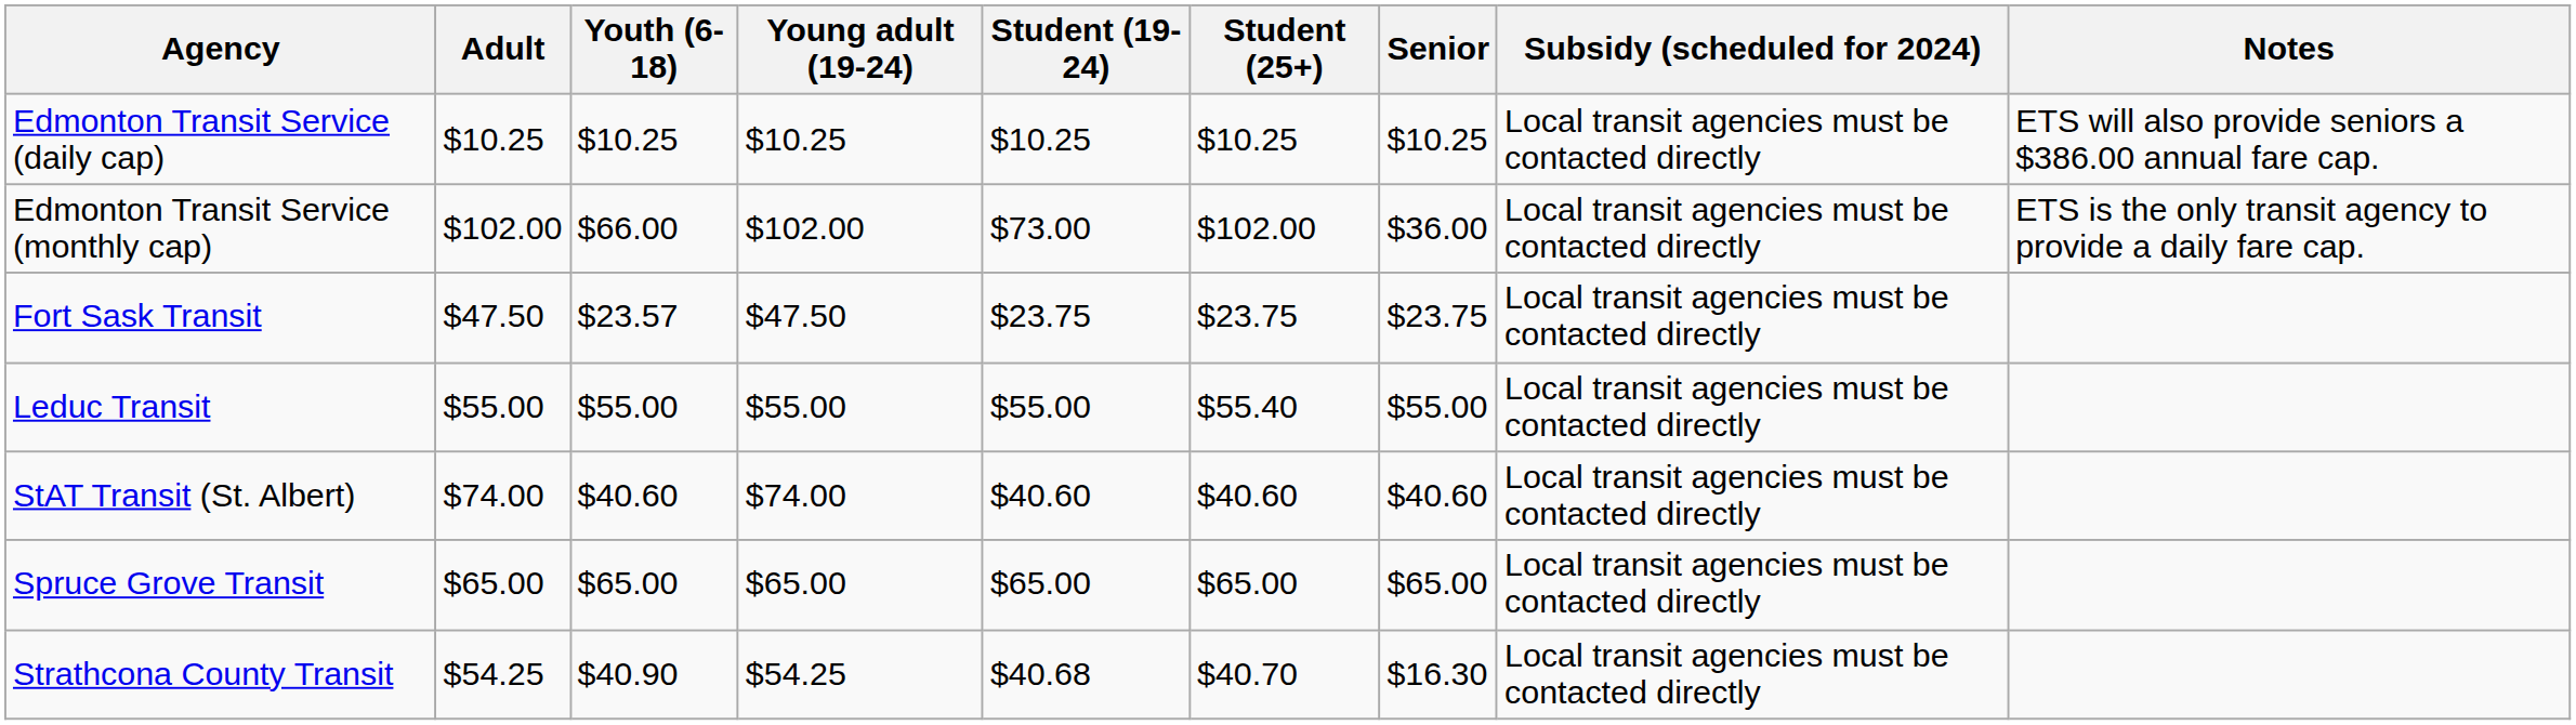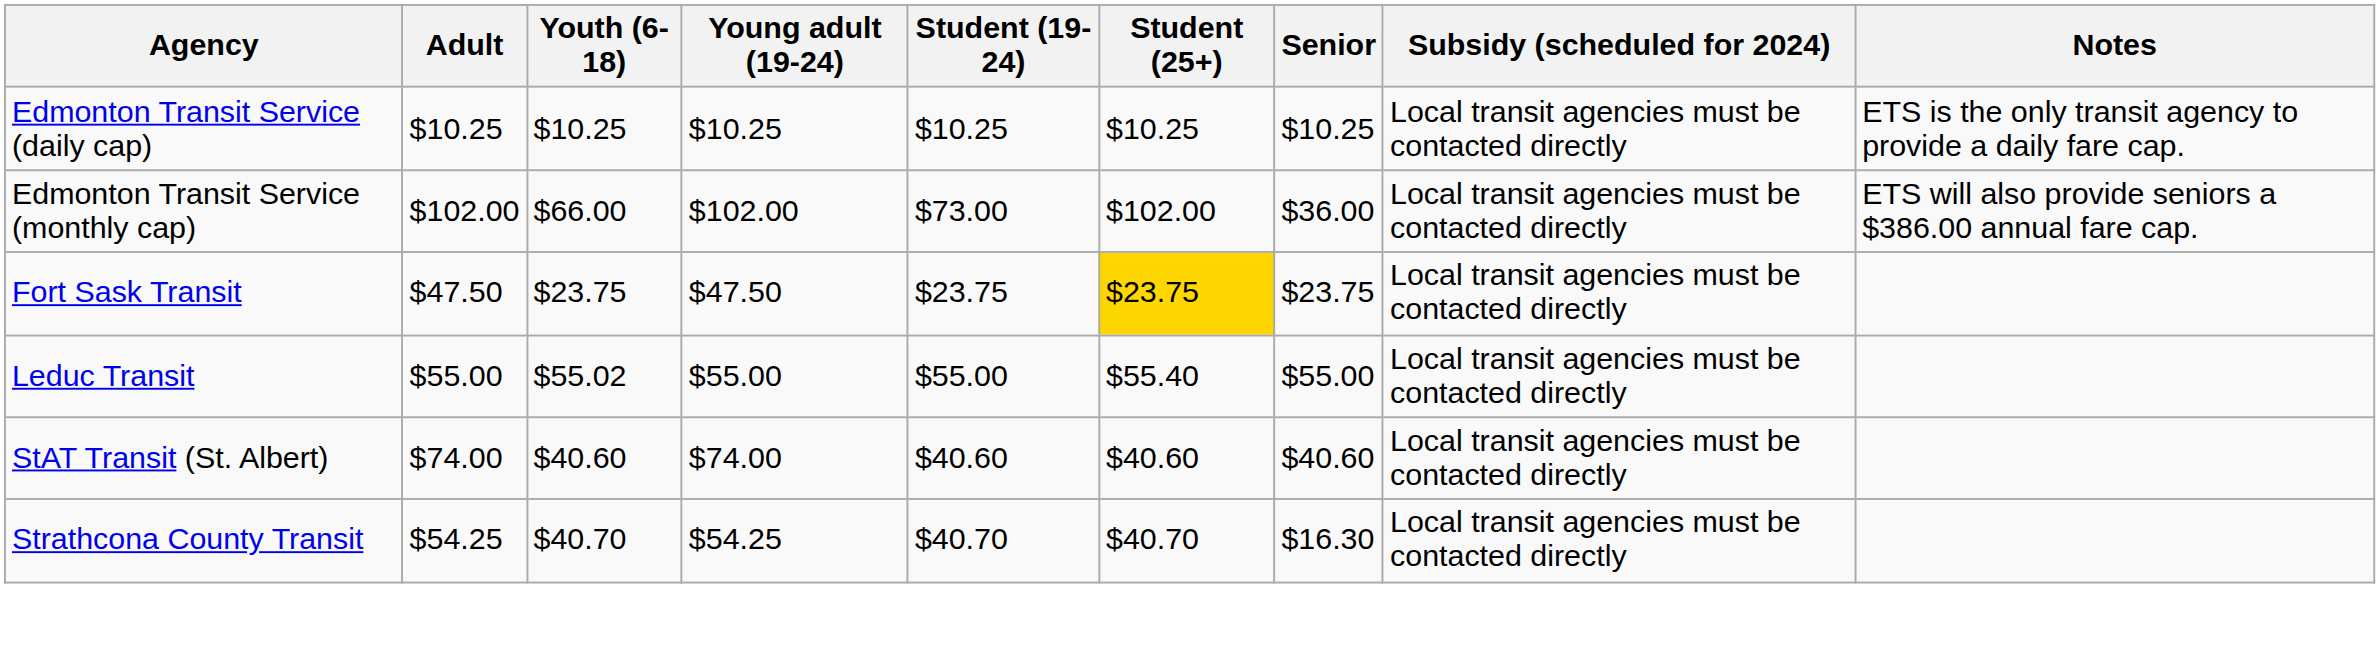Edmonton Transit Service (daily cap) | Notes: ETS will also provide seniors a $386.00 annual fare cap. -> ETS is the only transit agency to provide a daily fare cap.
Edmonton Transit Service (monthly cap) | Notes: ETS is the only transit agency to provide a daily fare cap. -> ETS will also provide seniors a $386.00 annual fare cap.
Fort Sask Transit | Youth (6-18): $23.57 -> $23.75
Fort Sask Transit | Student (25+): no background -> gold background
Leduc Transit | Youth (6-18): $55.00 -> $55.02
- row: Spruce Grove Transit | $65.00 | $65.00 | $65.00 | $65.00 | $65.00 | $65.00 | Local transit agencies must be contacted directly
Strathcona County Transit | Youth (6-18): $40.90 -> $40.70
Strathcona County Transit | Student (19-24): $40.68 -> $40.70
